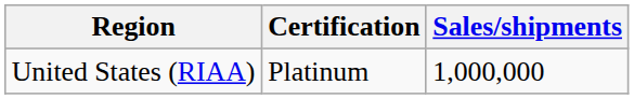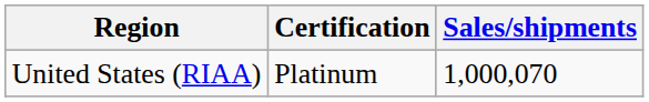United States (RIAA) | Sales/shipments: 1,000,000 -> 1,000,070
